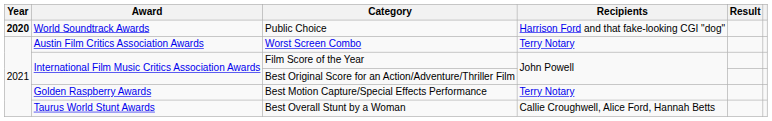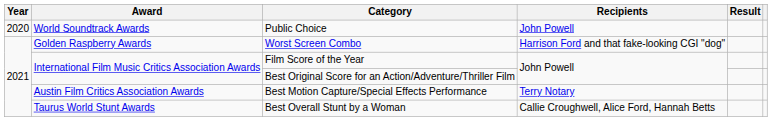Public Choice | Year: bold -> normal
Public Choice | Recipients: Harrison Ford and that fake-looking CGI "dog" -> John Powell
Worst Screen Combo | Award: Austin Film Critics Association Awards -> Golden Raspberry Awards
Worst Screen Combo | Recipients: Terry Notary -> Harrison Ford and that fake-looking CGI "dog"
Best Motion Capture/Special Effects Performance | Award: Golden Raspberry Awards -> Austin Film Critics Association Awards
